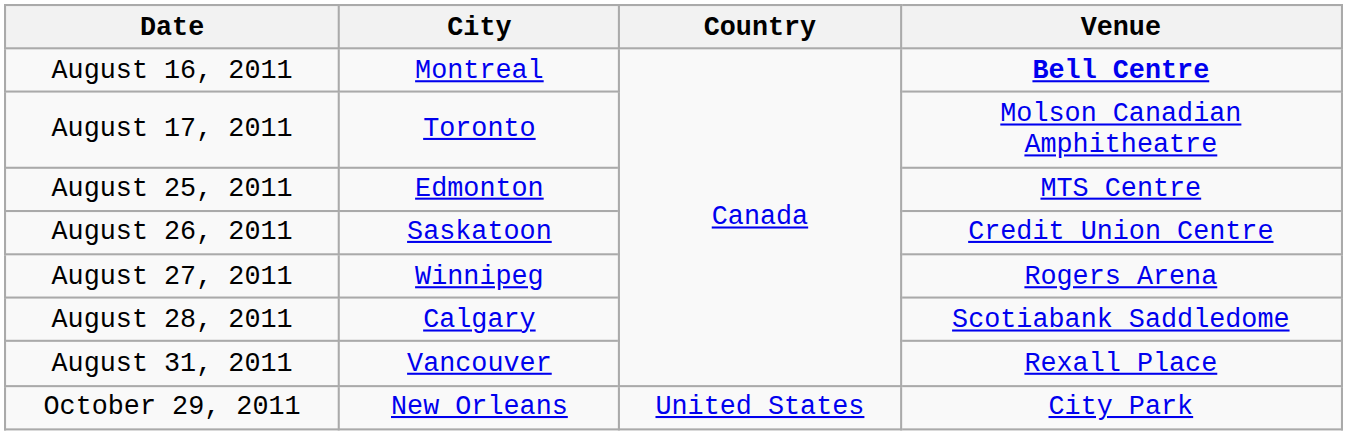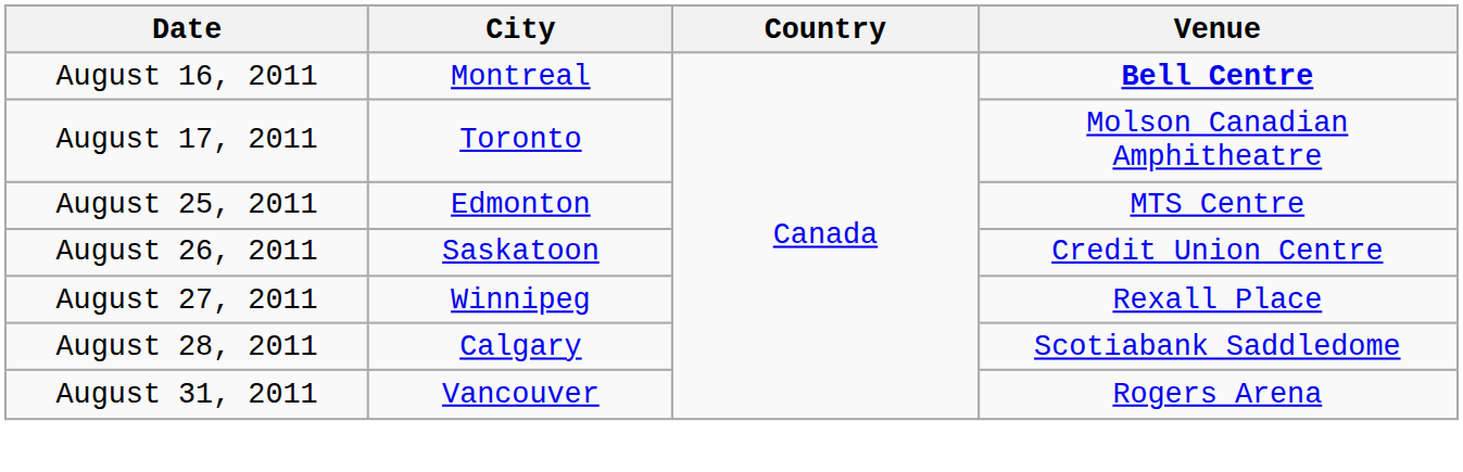August 27, 2011 | Venue: Rogers Arena -> Rexall Place
August 31, 2011 | Venue: Rexall Place -> Rogers Arena
- row: October 29, 2011 | New Orleans | United States | City Park
